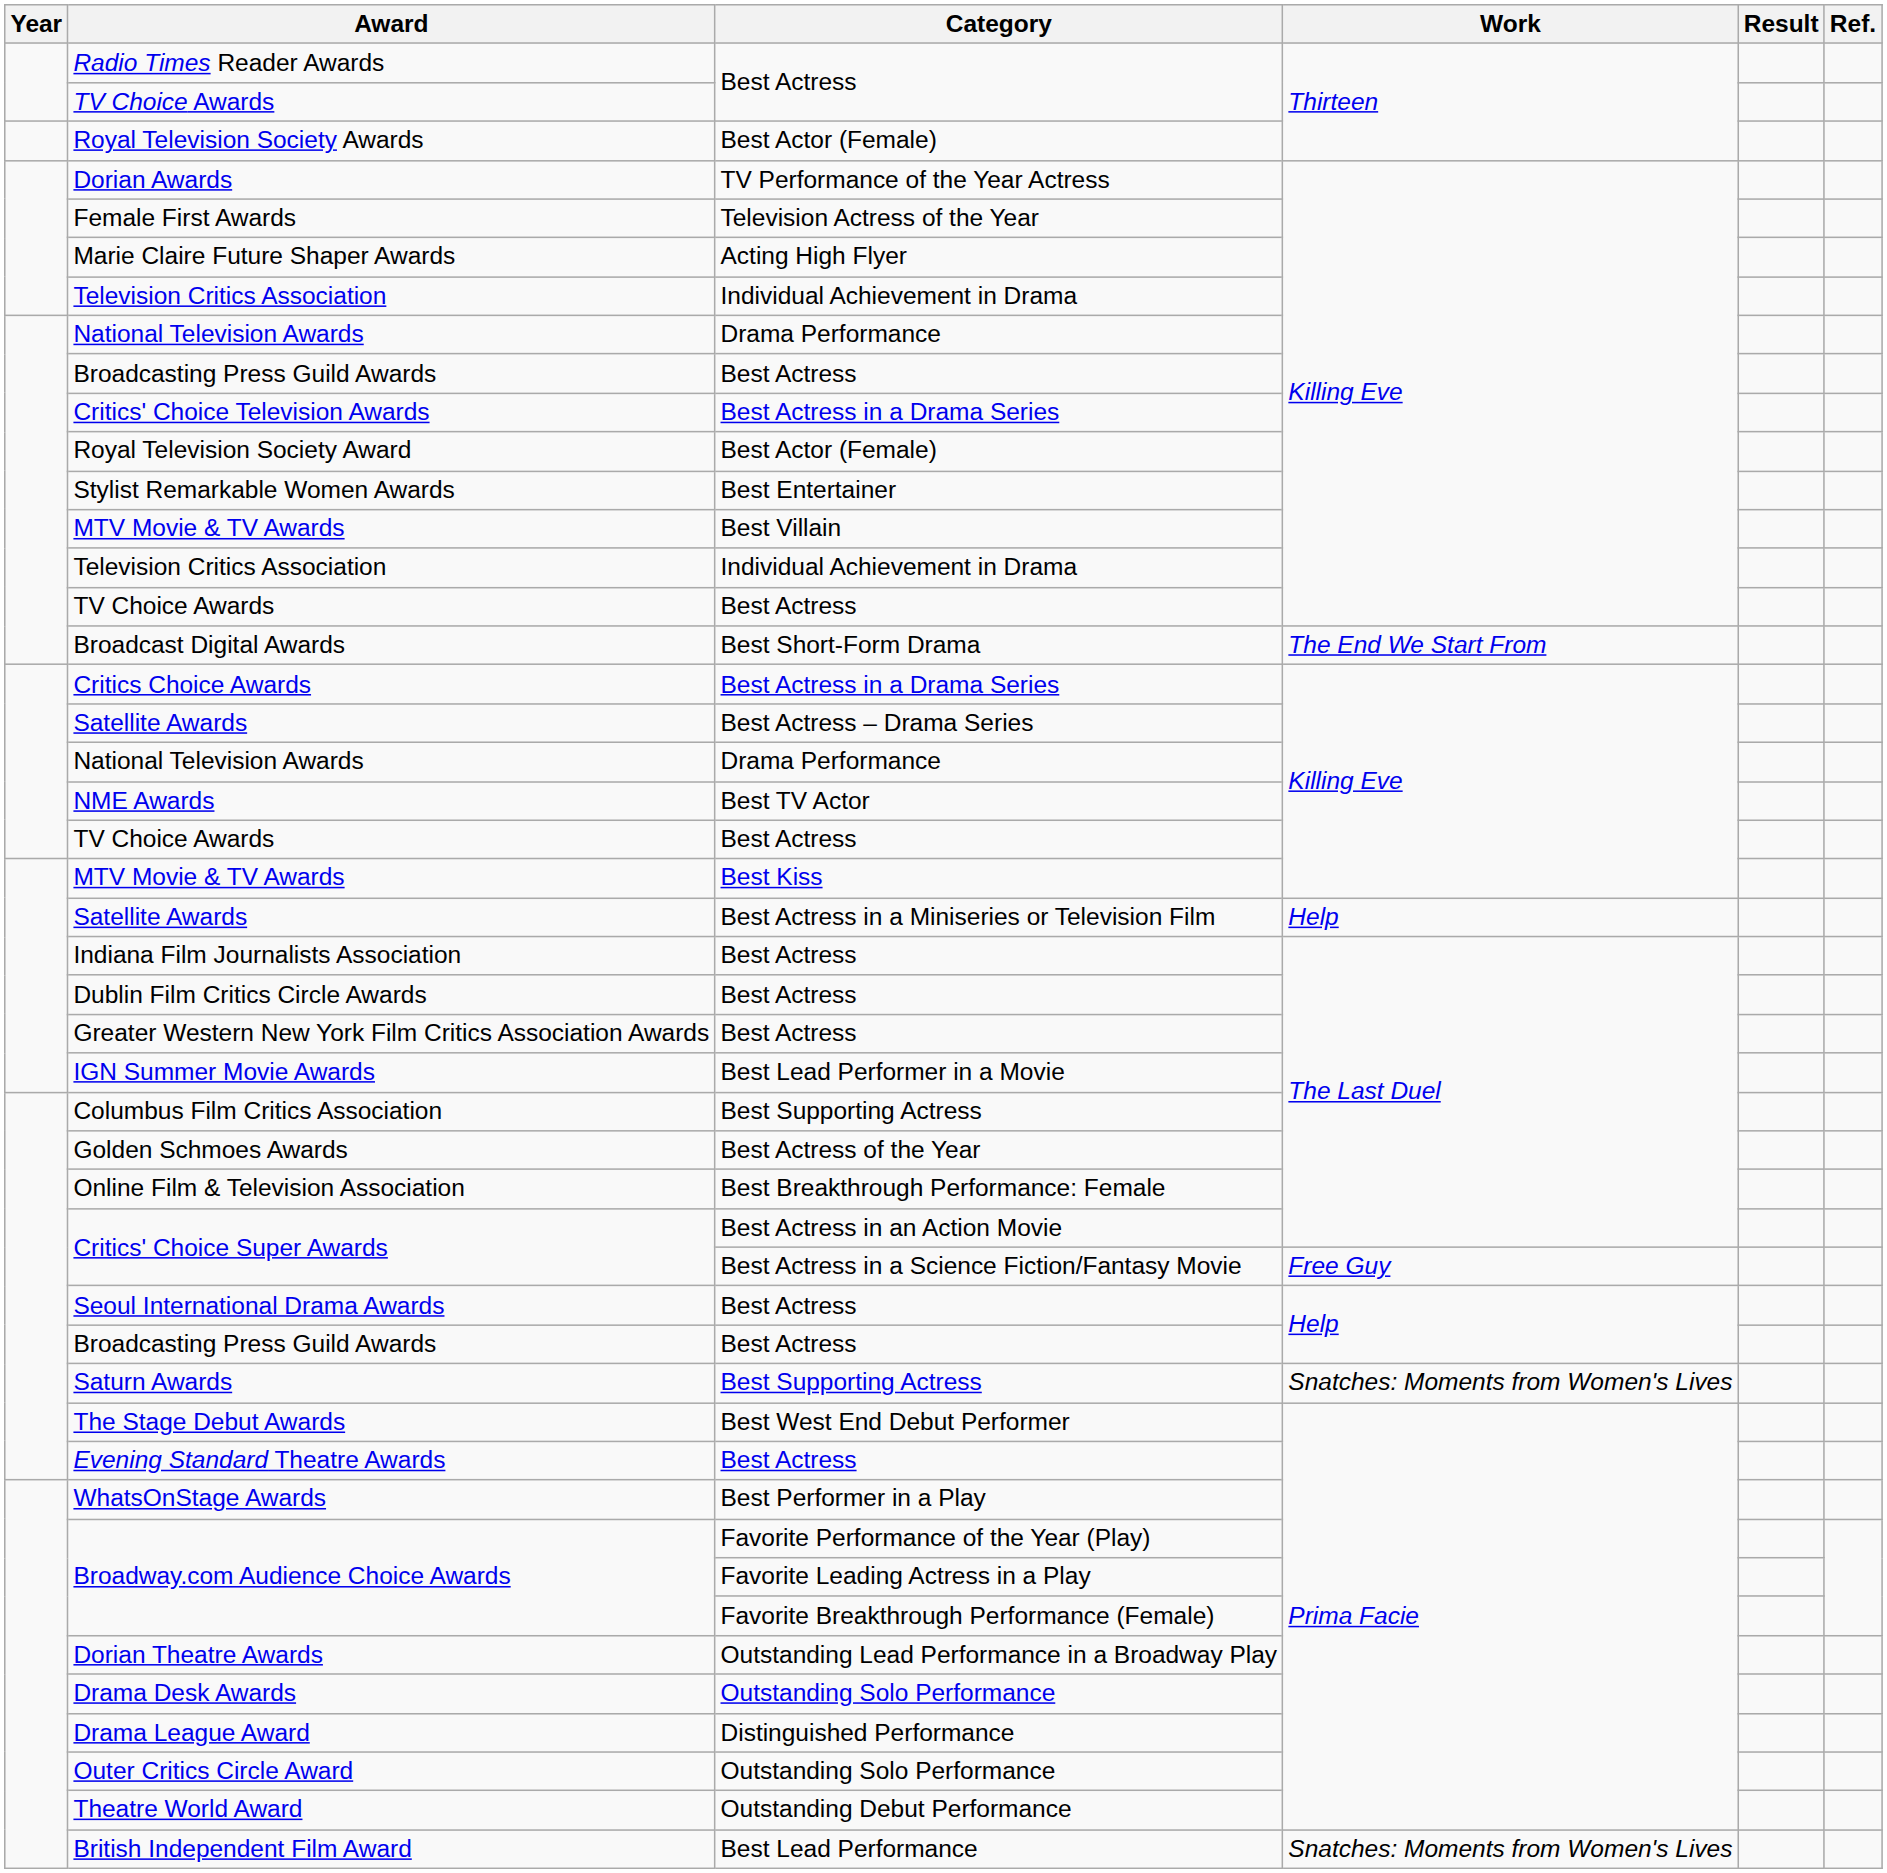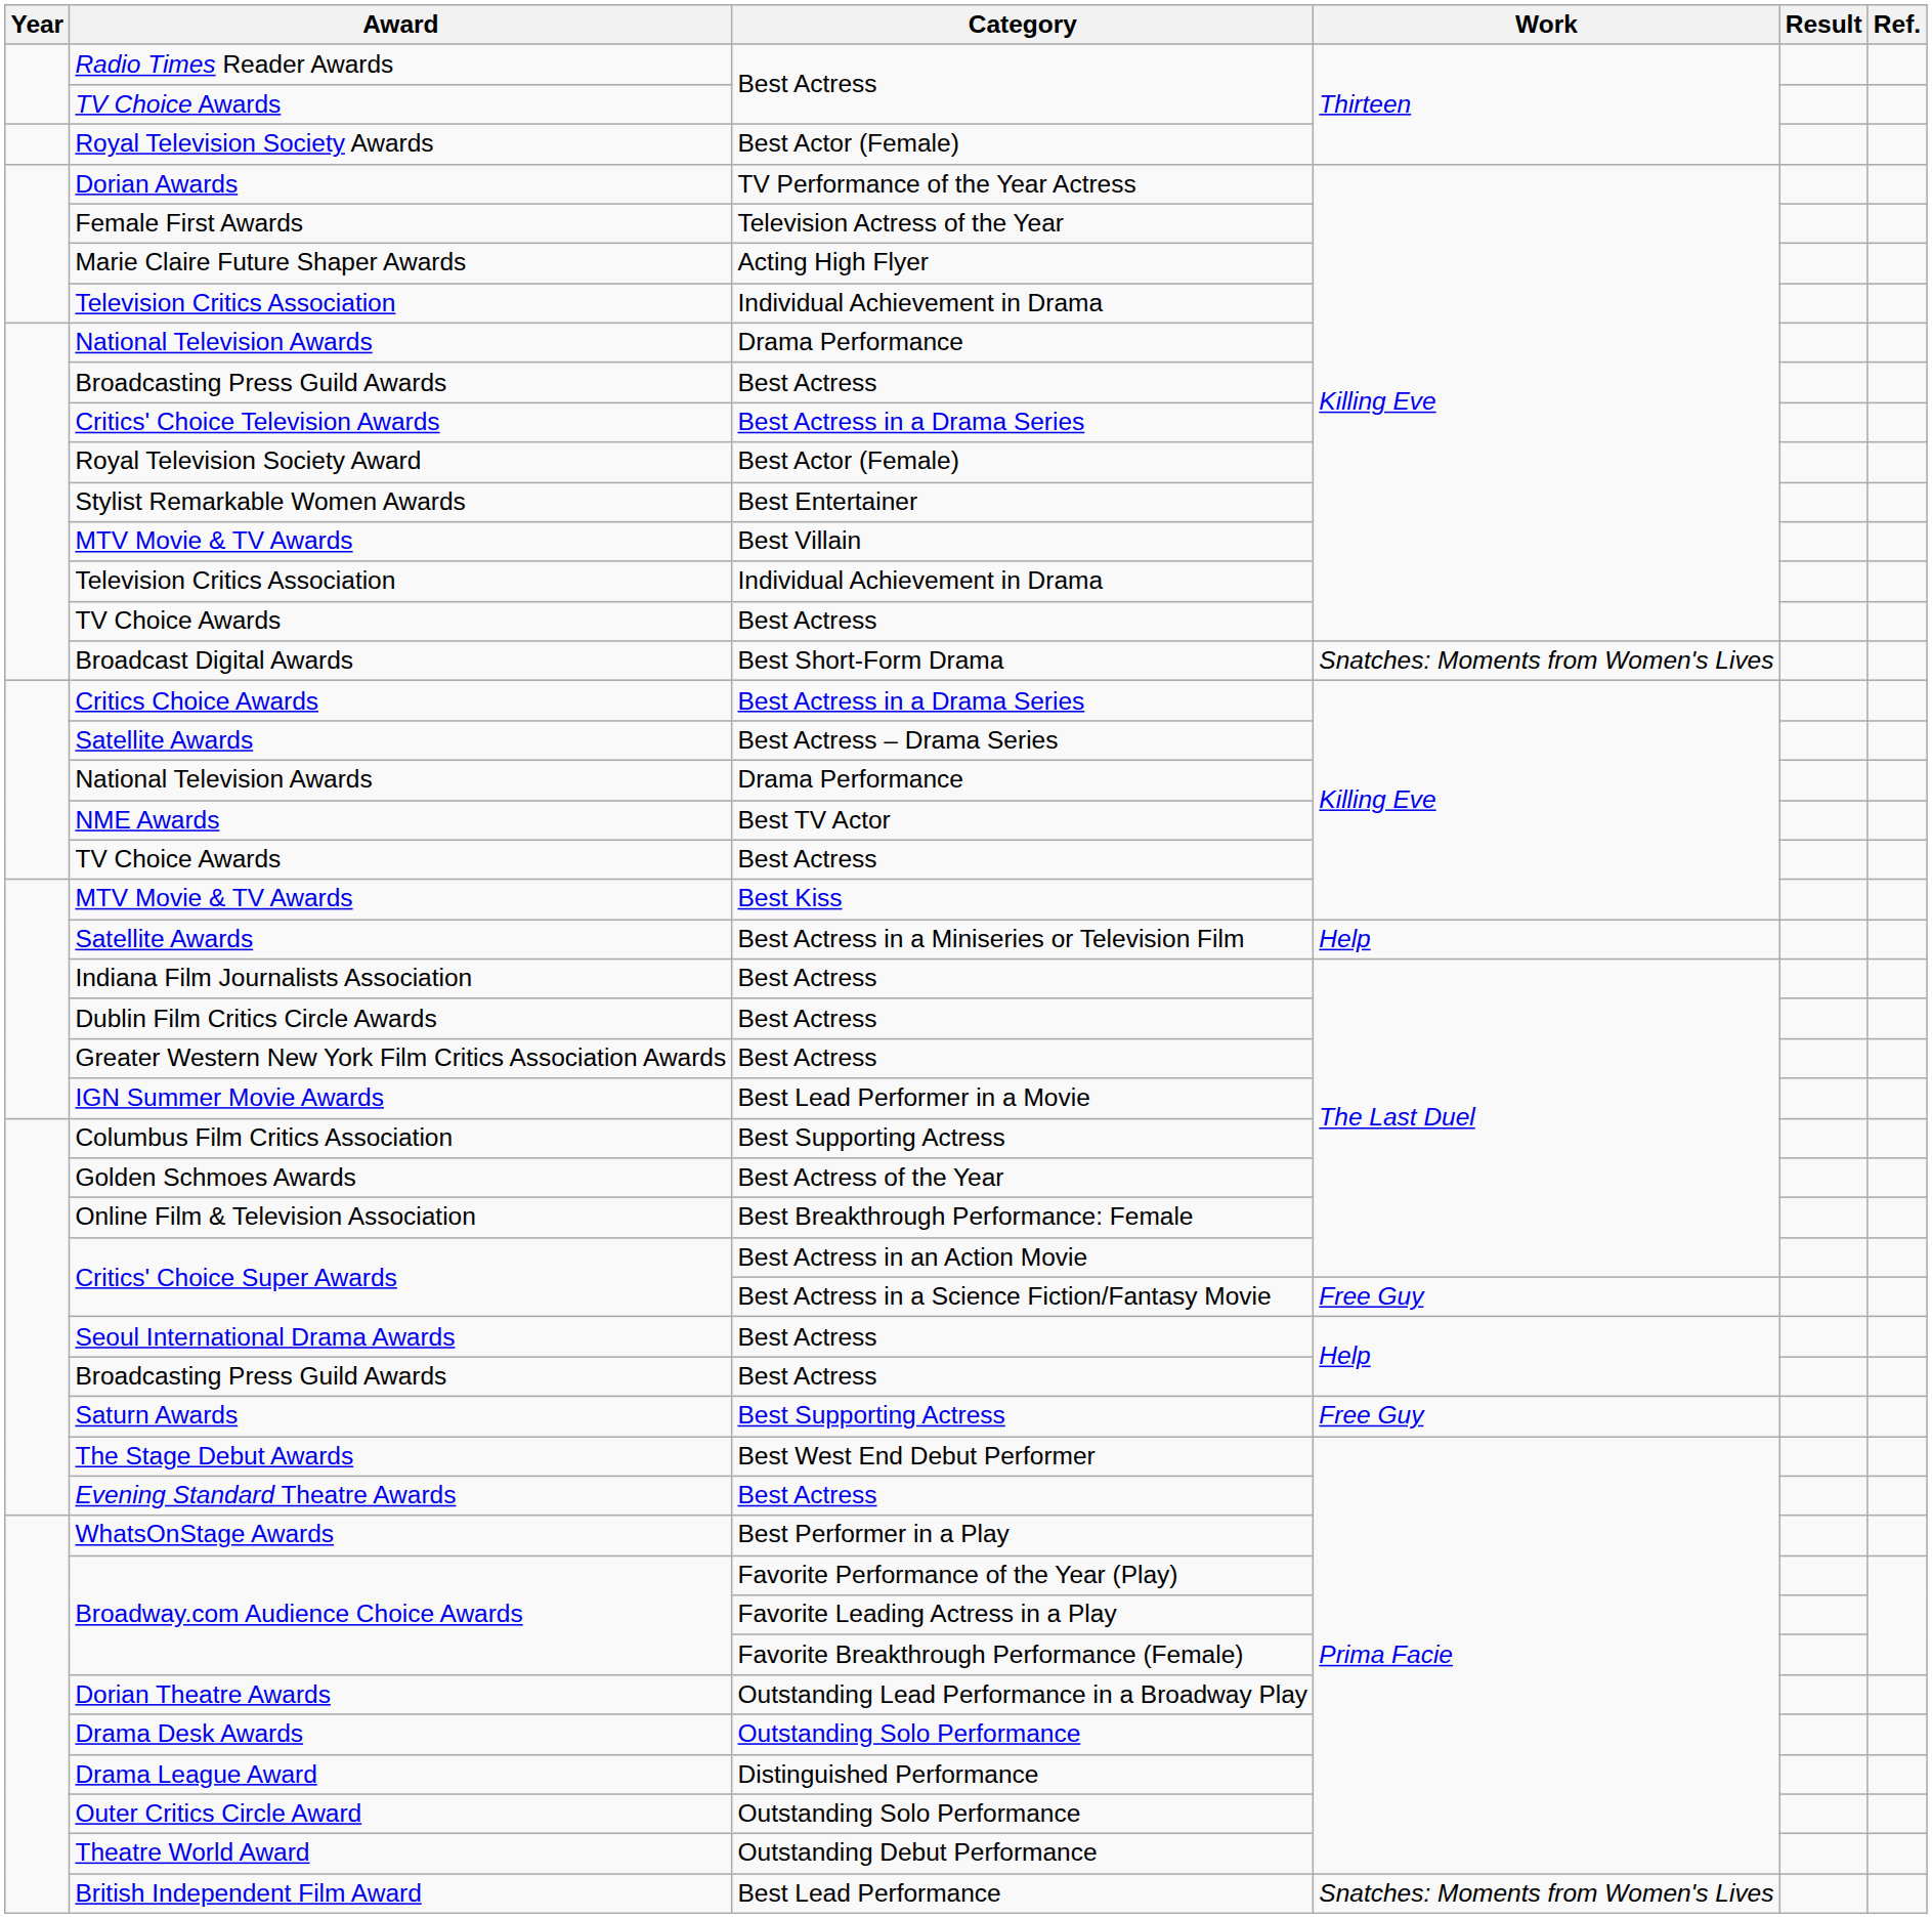Broadcast Digital Awards | Work: The End We Start From -> Snatches: Moments from Women's Lives
Saturn Awards | Work: Snatches: Moments from Women's Lives -> Free Guy
